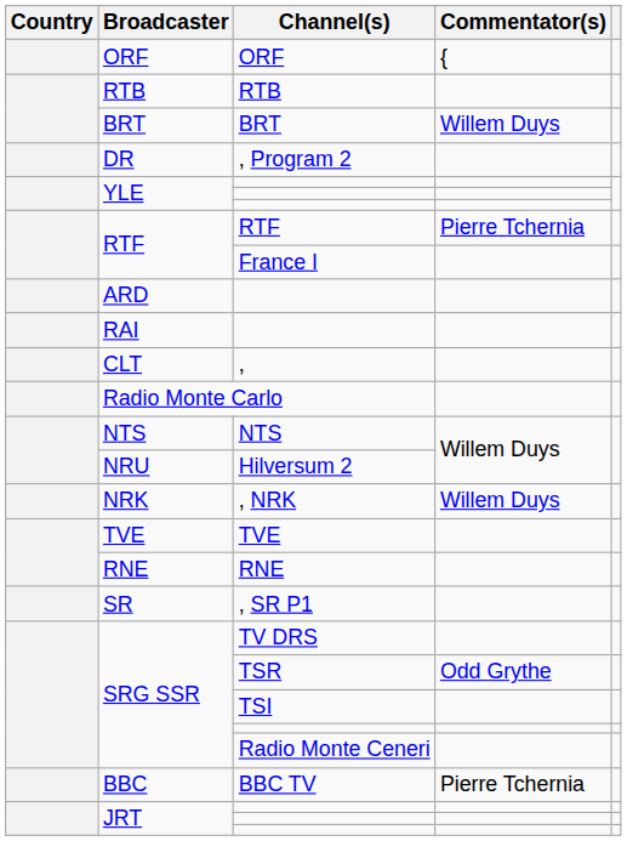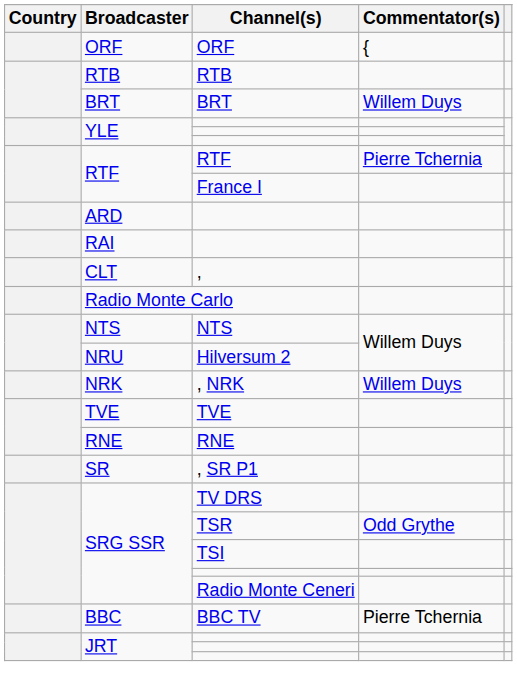- row: DR | , Program 2
